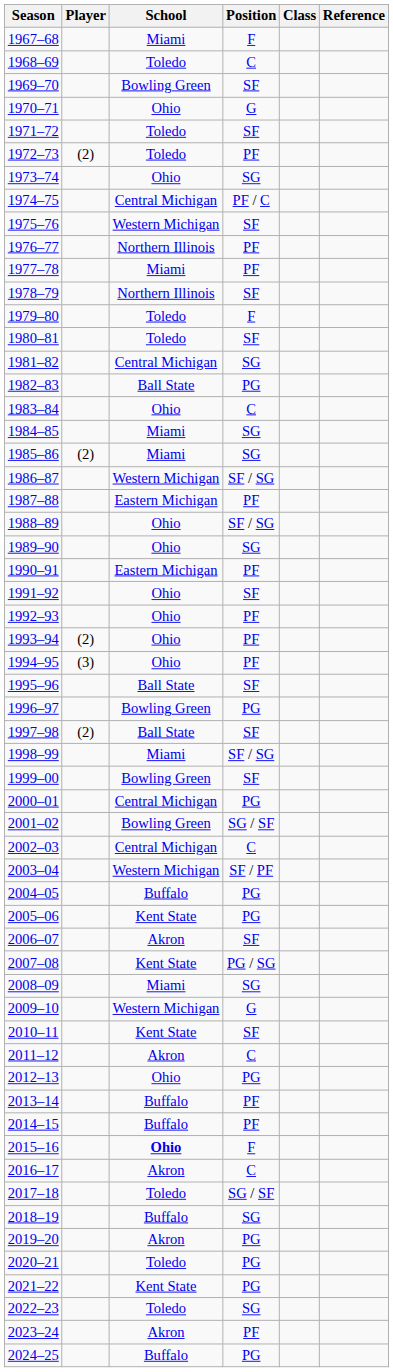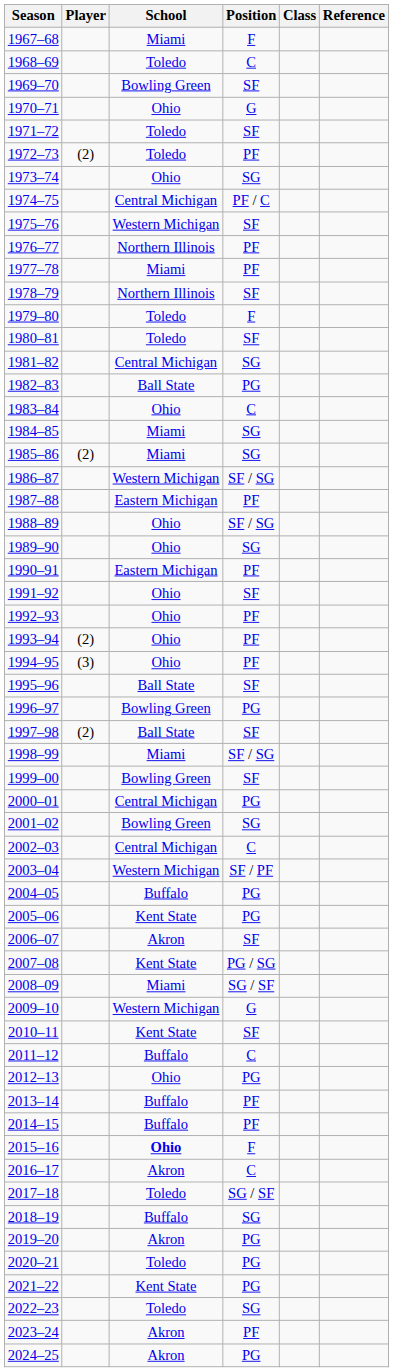2001–02 | Position: SG / SF -> SG
2008–09 | Position: SG -> SG / SF
2011–12 | School: Akron -> Buffalo
2024–25 | School: Buffalo -> Akron
